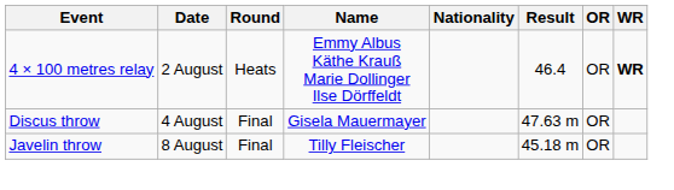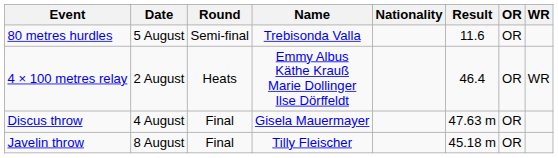+ row: 80 metres hurdles | 5 August | Semi-final | Trebisonda Valla | 11.6 | OR
4 × 100 metres relay | WR: bold -> normal
